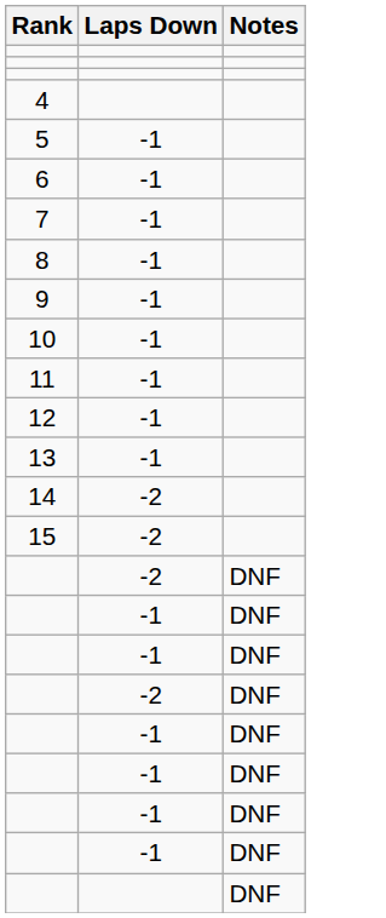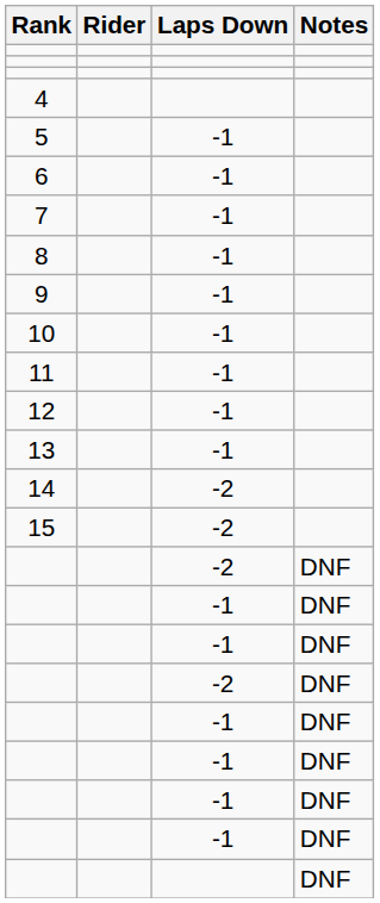+ column: Rider
